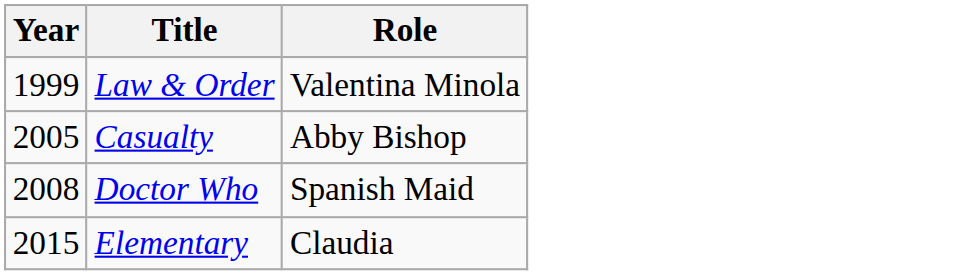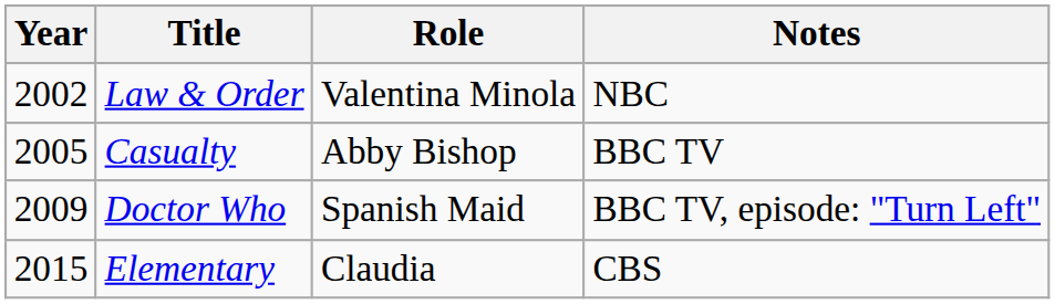+ column: Notes | NBC | BBC TV | BBC TV, episode: "Turn Left" | CBS
Law & Order | Year: 1999 -> 2002
Doctor Who | Year: 2008 -> 2009
